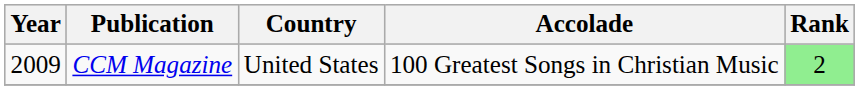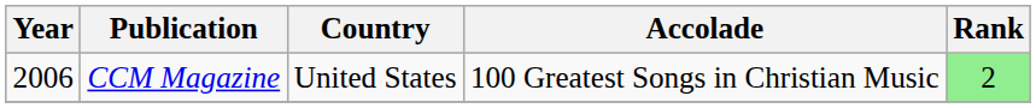CCM Magazine | Year: 2009 -> 2006
